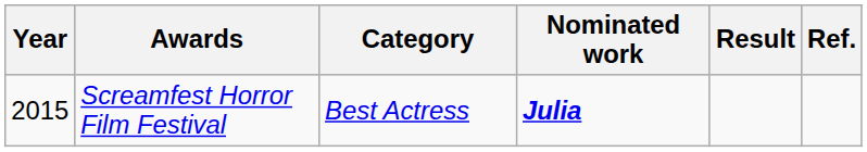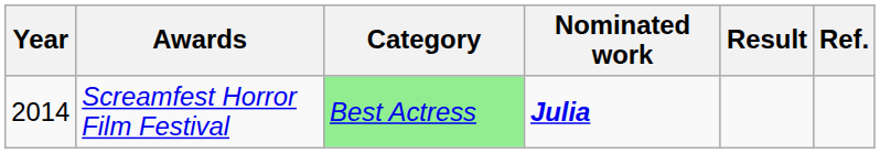Screamfest Horror Film Festival | Year: 2015 -> 2014
Screamfest Horror Film Festival | Category: no background -> lightgreen background
